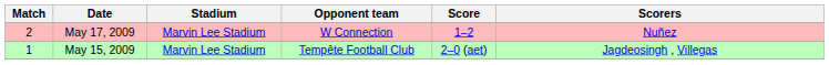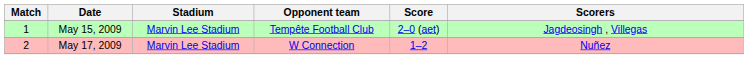rows swapped: May 15, 2009 <-> May 17, 2009
